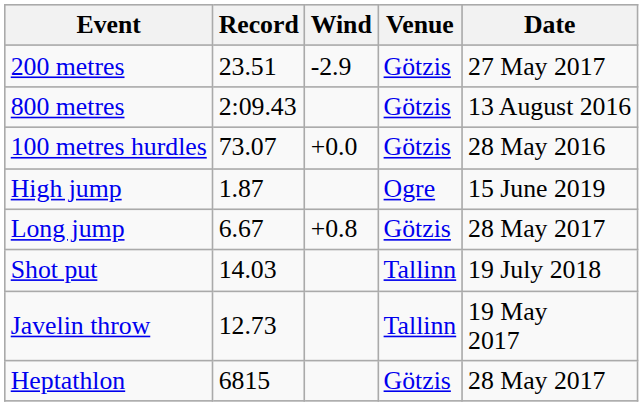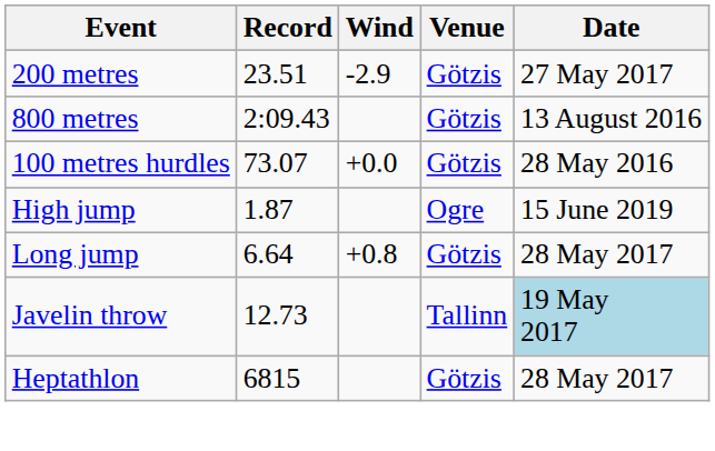Long jump | Record: 6.67 -> 6.64
- row: Shot put | 14.03 | Tallinn | 19 July 2018
Javelin throw | Date: no background -> lightblue background
